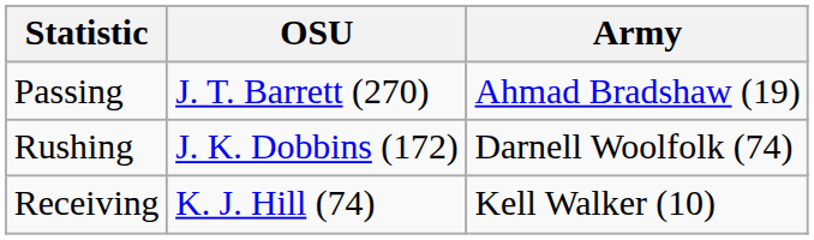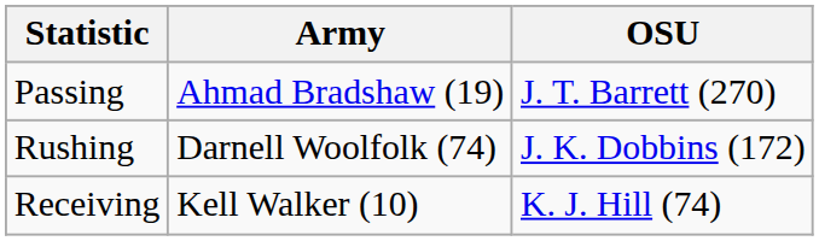columns swapped: OSU <-> Army
